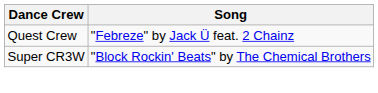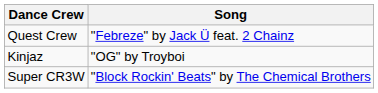+ row: Kinjaz | "OG" by Troyboi
